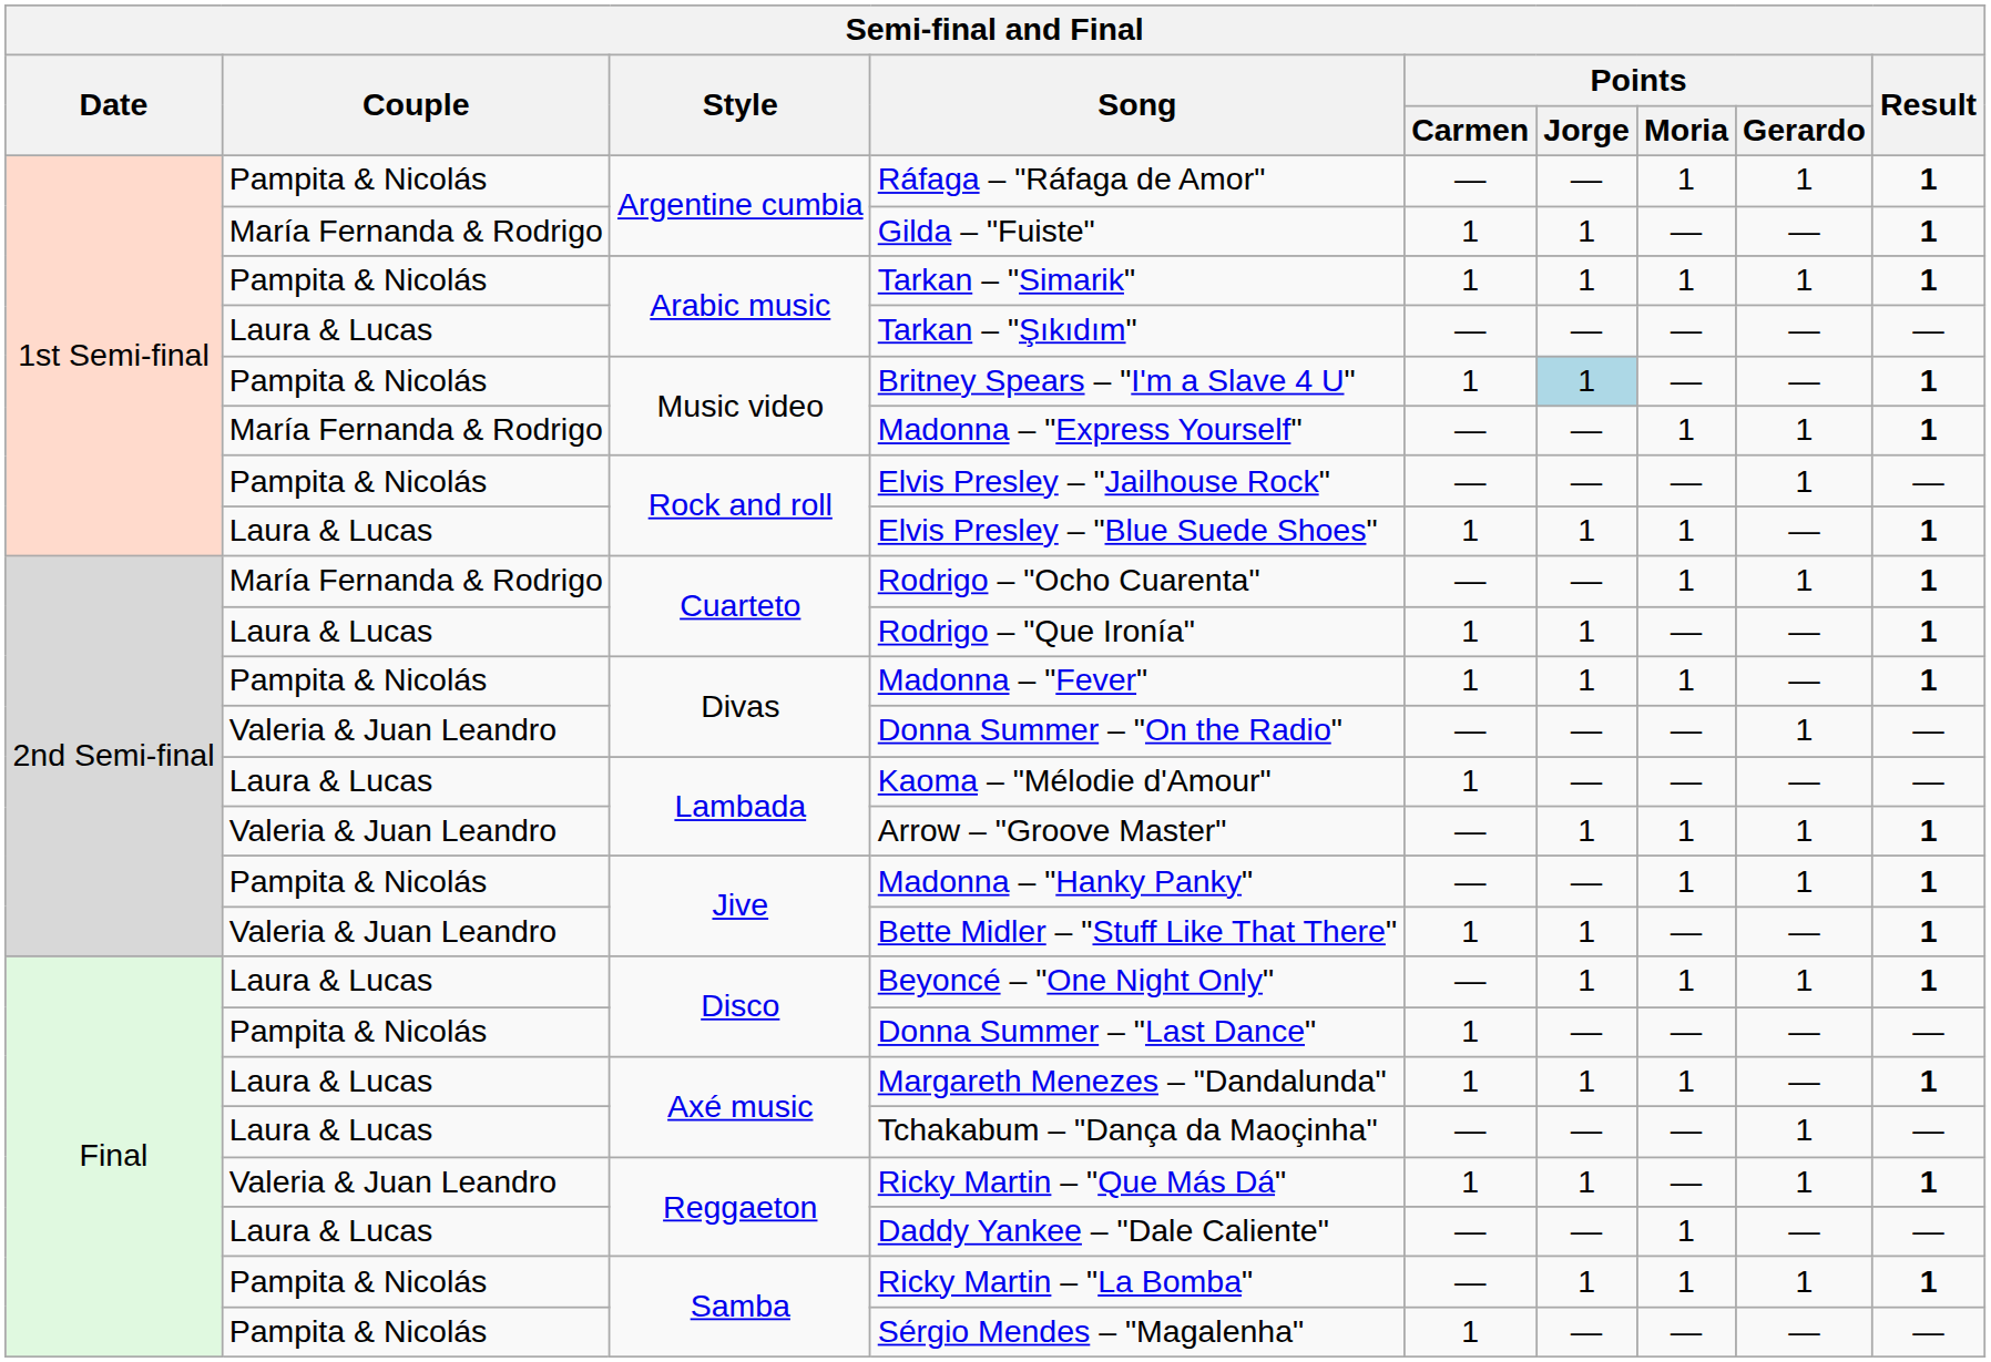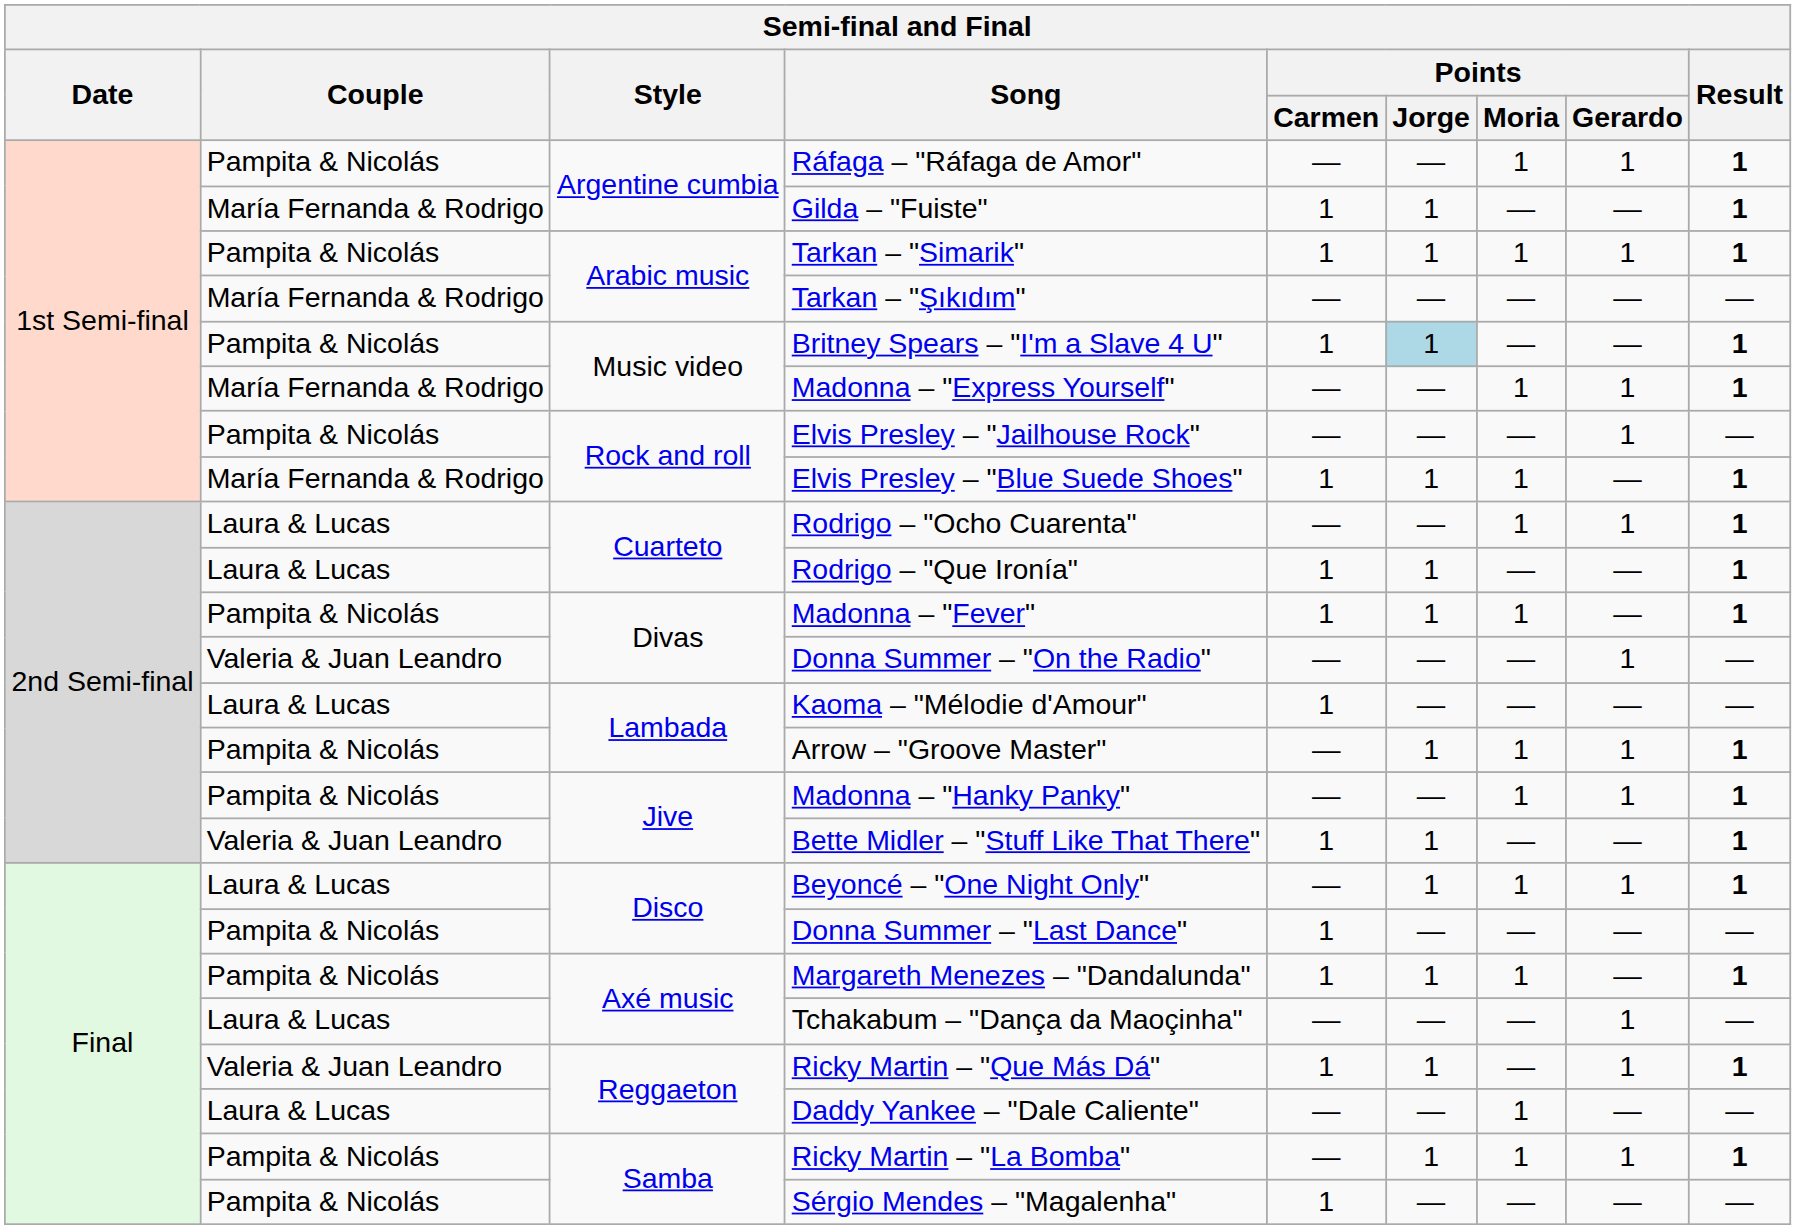Tarkan – "Şıkıdım" | Couple: Laura & Lucas -> María Fernanda & Rodrigo
Elvis Presley – "Blue Suede Shoes" | Couple: Laura & Lucas -> María Fernanda & Rodrigo
Rodrigo – "Ocho Cuarenta" | Couple: María Fernanda & Rodrigo -> Laura & Lucas
Arrow – "Groove Master" | Couple: Valeria & Juan Leandro -> Pampita & Nicolás
Margareth Menezes – "Dandalunda" | Couple: Laura & Lucas -> Pampita & Nicolás
